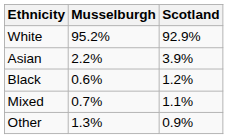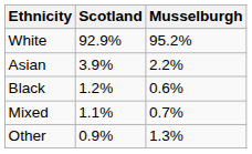columns swapped: Musselburgh <-> Scotland
